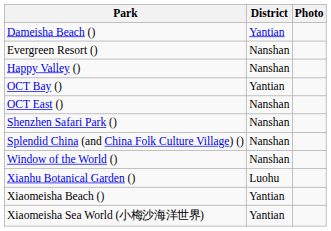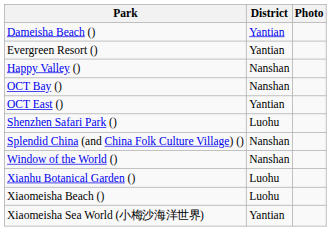Evergreen Resort () | District: Nanshan -> Yantian
OCT Bay () | District: Yantian -> Nanshan
OCT East () | District: Nanshan -> Yantian
Shenzhen Safari Park () | District: Nanshan -> Luohu
Xiaomeisha Beach () | District: Yantian -> Luohu
